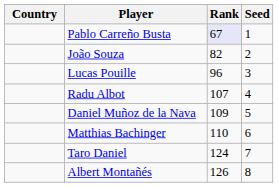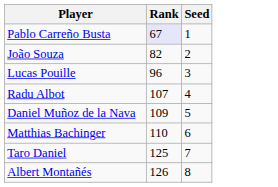- column: Country
Taro Daniel | Rank: 124 -> 125
